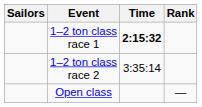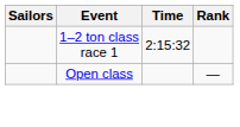1–2 ton class race 1 | Time: bold -> normal
- row: 1–2 ton class race 2 | 3:35:14
